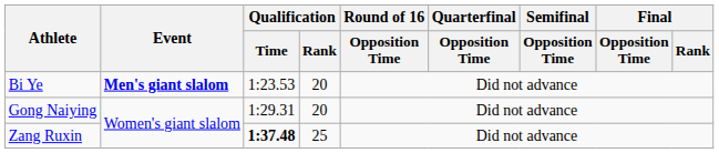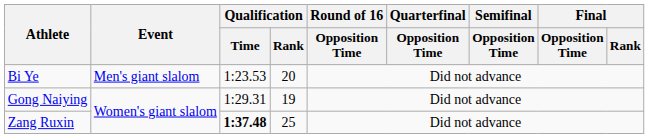Bi Ye | Event: bold -> normal
Gong Naiying | Qualification / Rank: 20 -> 19
